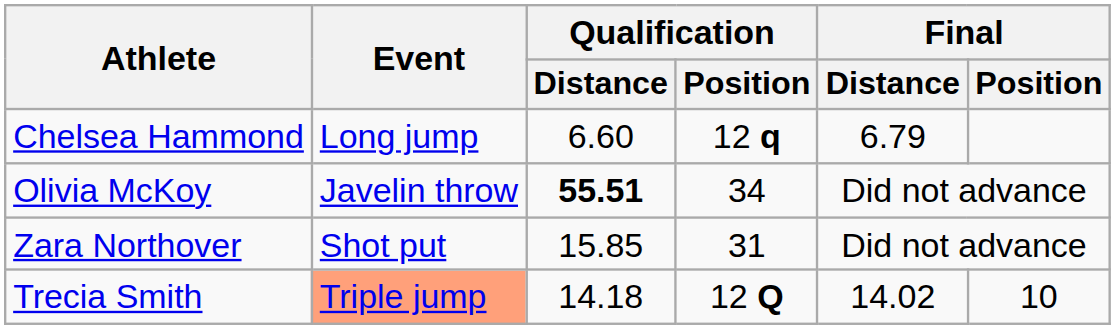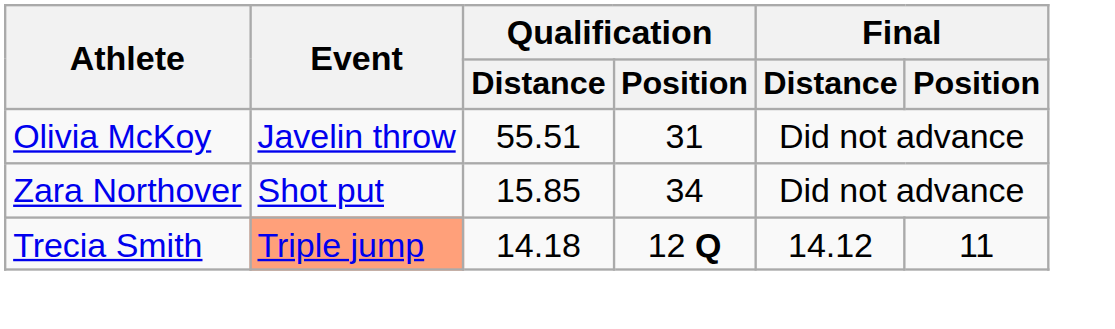- row: Chelsea Hammond | Long jump | 6.60 | 12 q | 6.79
Olivia McKoy | Qualification / Distance: bold -> normal
Olivia McKoy | Qualification / Position: 34 -> 31
Zara Northover | Qualification / Position: 31 -> 34
Trecia Smith | Final / Distance: 14.02 -> 14.12
Trecia Smith | Final / Position: 10 -> 11
